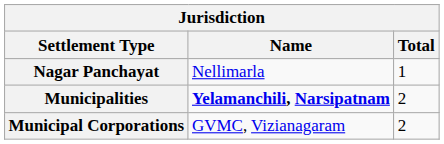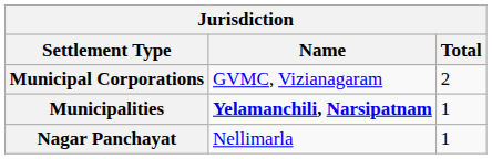rows swapped: Municipal Corporations <-> Nagar Panchayat
Municipalities | Total: 2 -> 1
